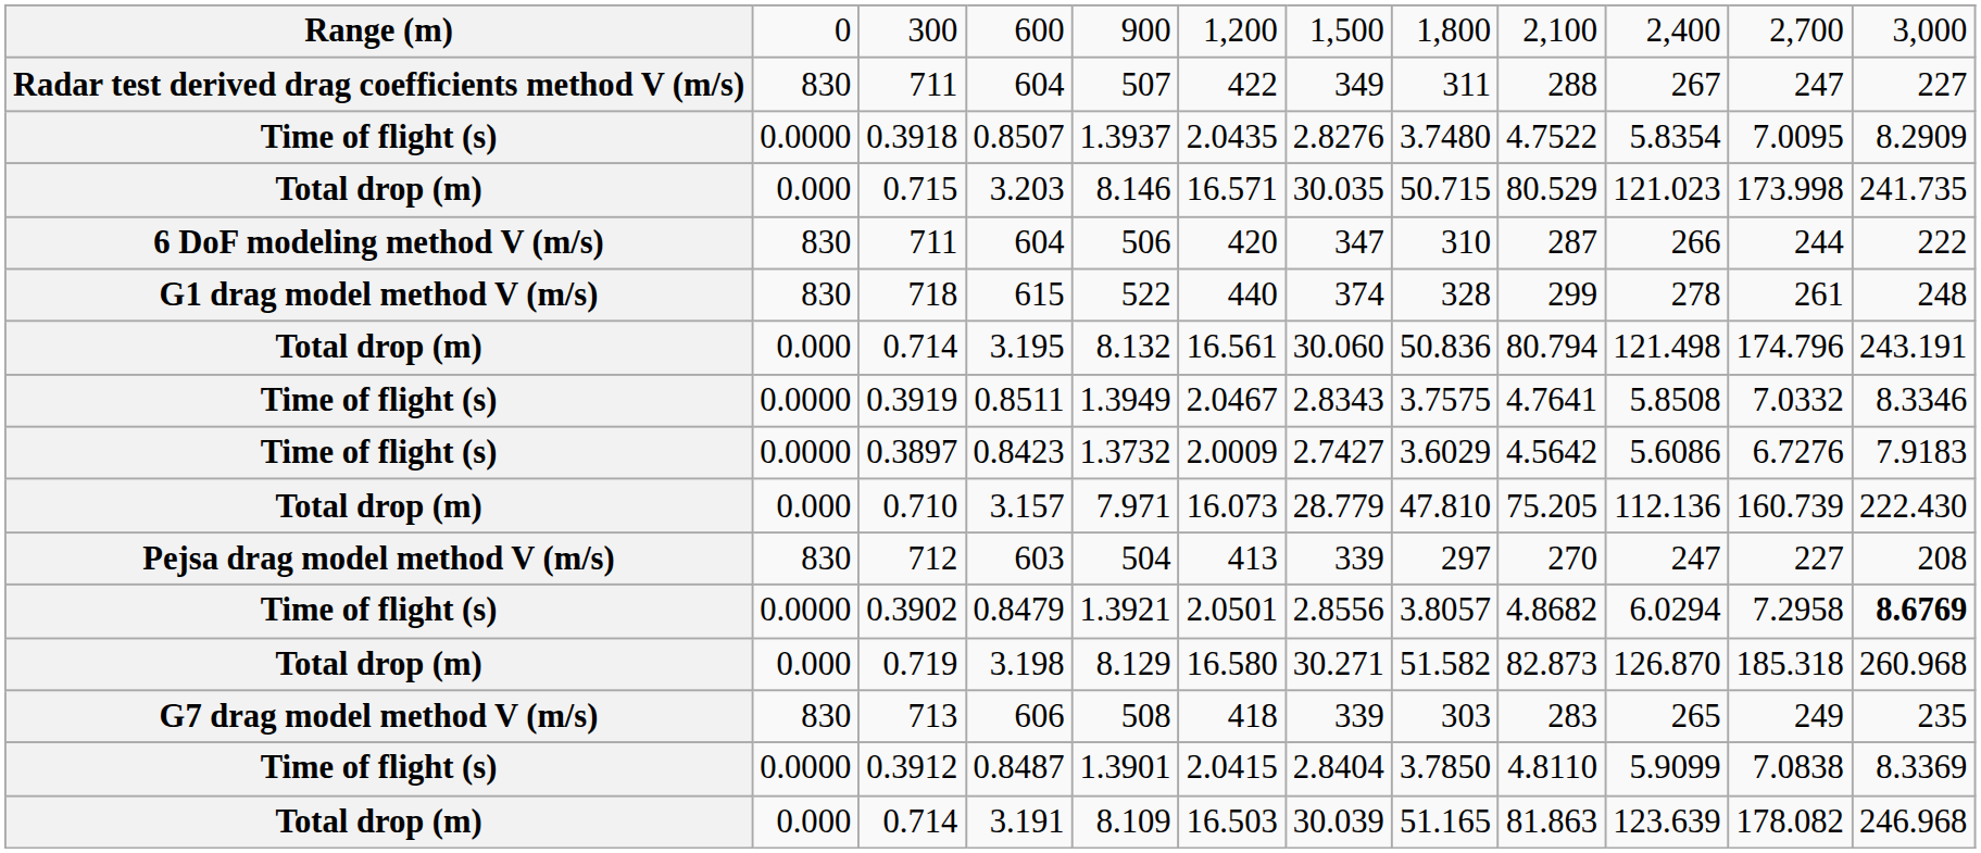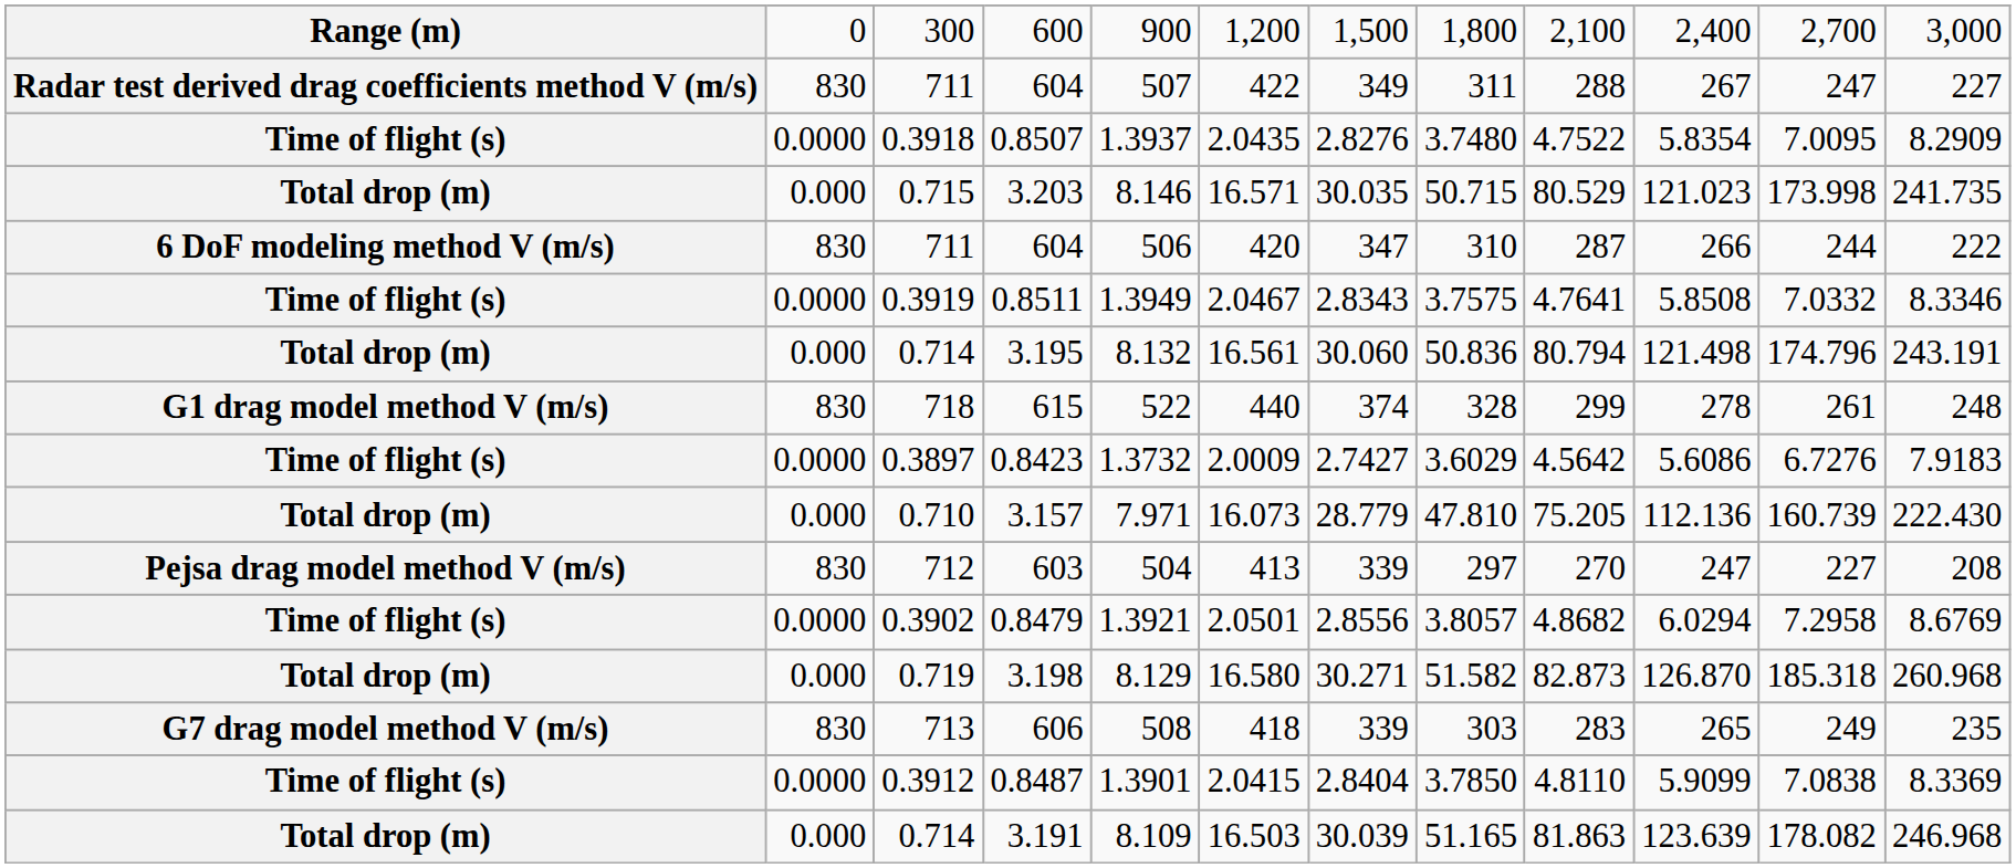rows swapped: 0.8511 <-> 615
0.8479 | column 12: bold -> normal
